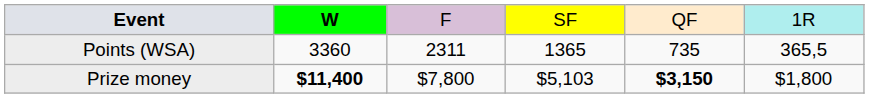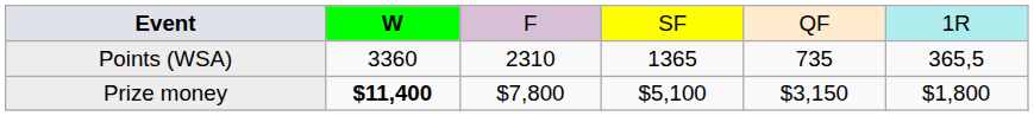Points (WSA) | column 3: 2311 -> 2310
Prize money | column 4: $5,103 -> $5,100
Prize money | column 5: bold -> normal
